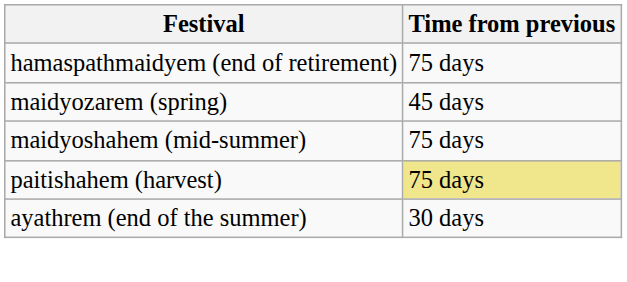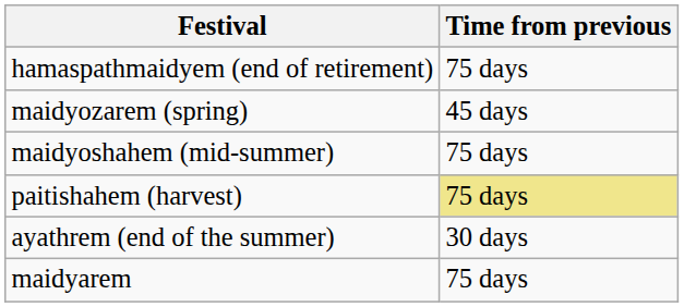+ row: maidyarem | 75 days
